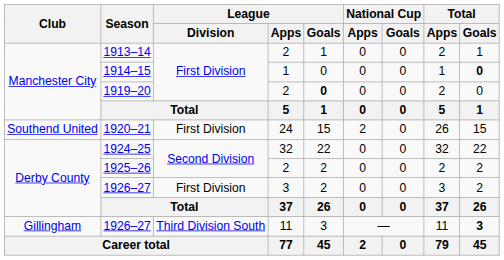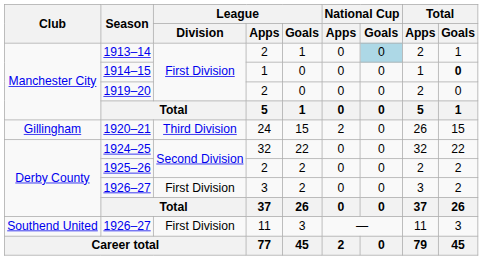1913–14 | National Cup / Goals: no background -> lightblue background
1919–20 | League / Goals: bold -> normal
1920–21 | Club: Southend United -> Gillingham
1920–21 | League / Division: First Division -> Third Division
1926–27 / 11 | Club: Gillingham -> Southend United
1926–27 / 11 | League / Division: Third Division South -> First Division
1926–27 / 11 | Total / Goals: bold -> normal
